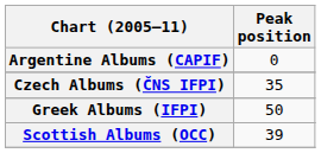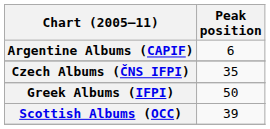Argentine Albums (CAPIF) | Peak position: 0 -> 6
